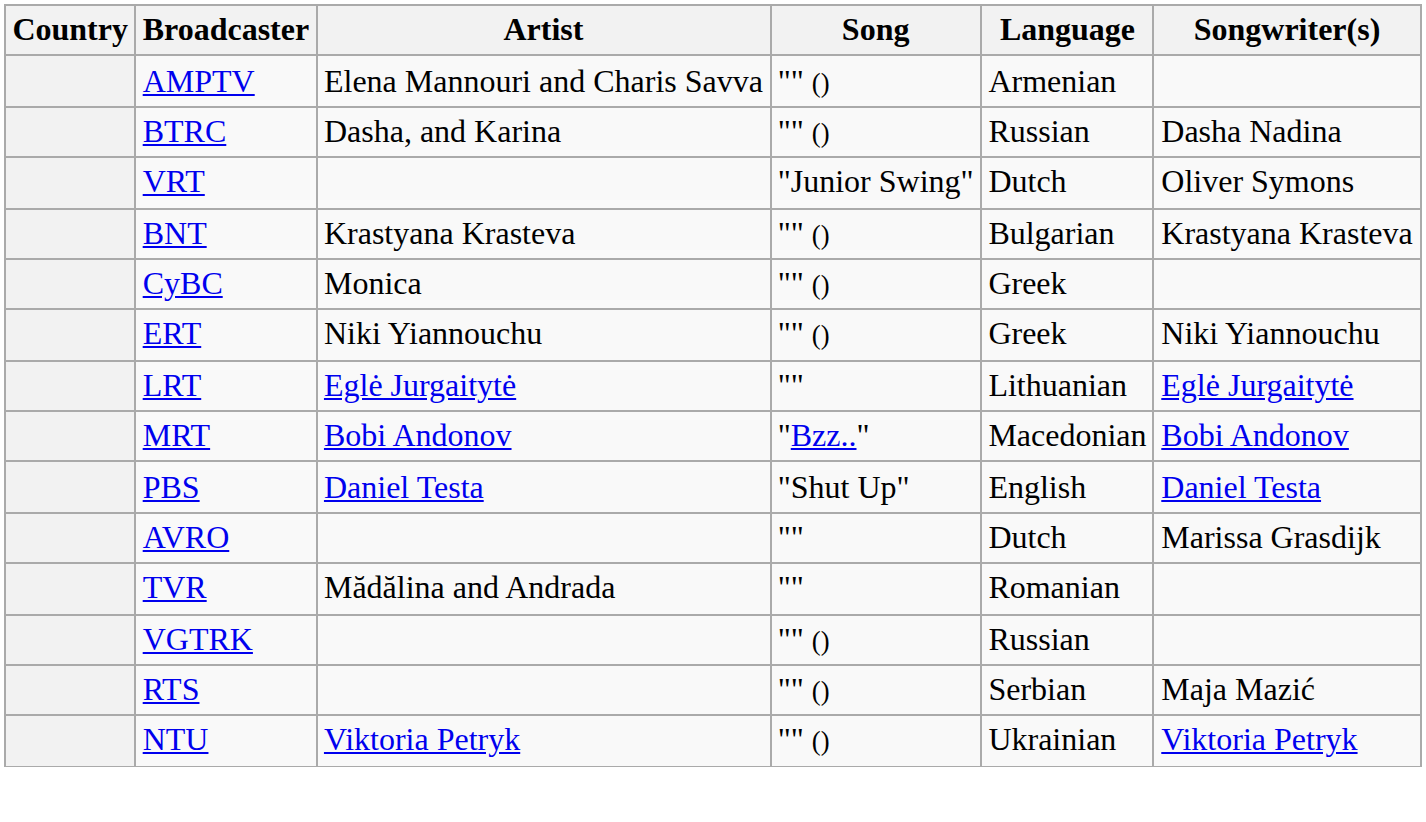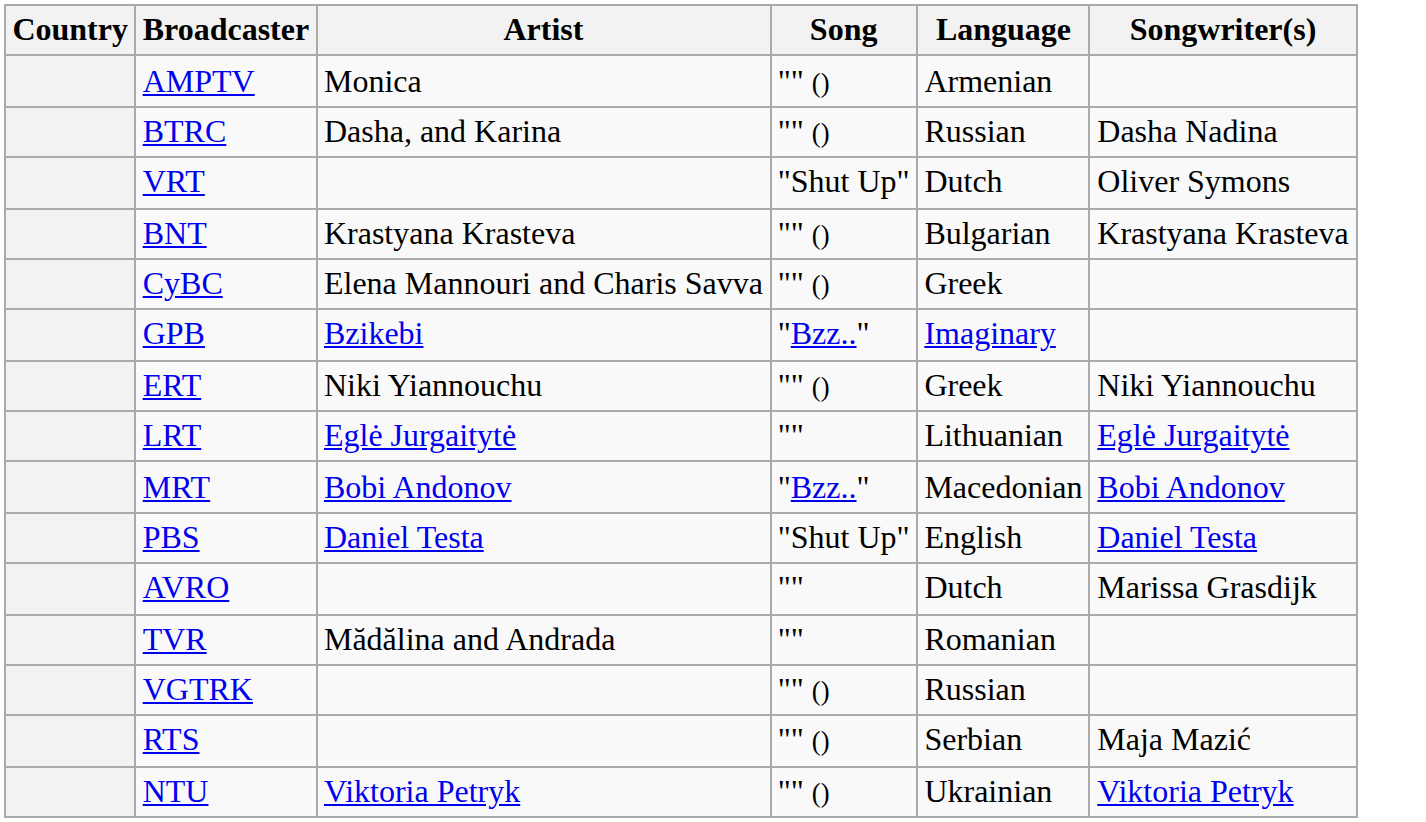AMPTV | Artist: Elena Mannouri and Charis Savva -> Monica
VRT | Song: "Junior Swing" -> "Shut Up"
CyBC | Artist: Monica -> Elena Mannouri and Charis Savva
+ row: GPB | Bzikebi | "Bzz.." | Imaginary
